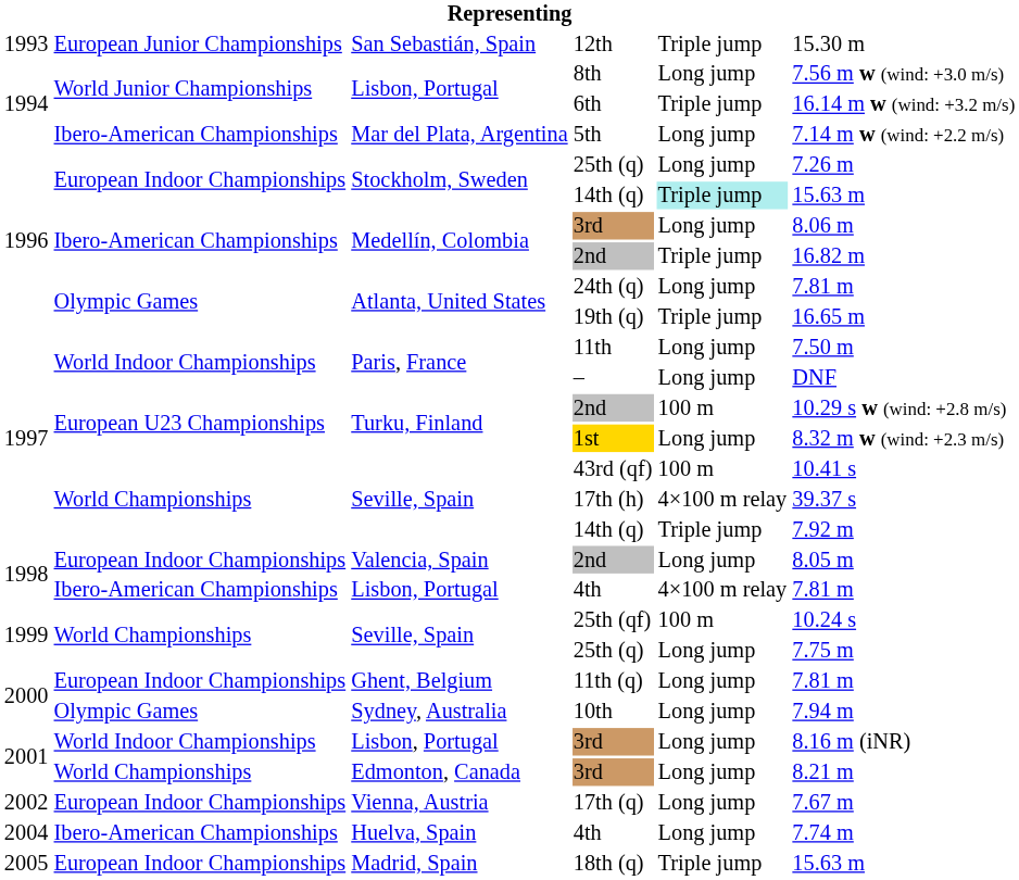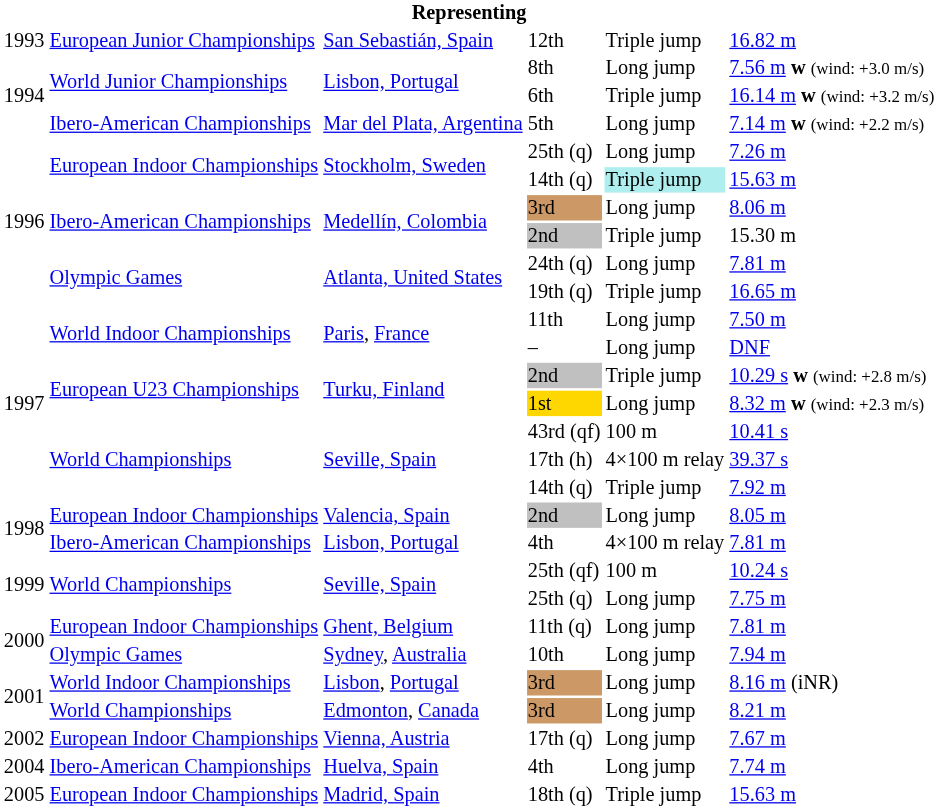12th | column 6: 15.30 m -> 16.82 m
Medellín, Colombia / 2nd | column 6: 16.82 m -> 15.30 m
Turku, Finland / 2nd | column 5: 100 m -> Triple jump
